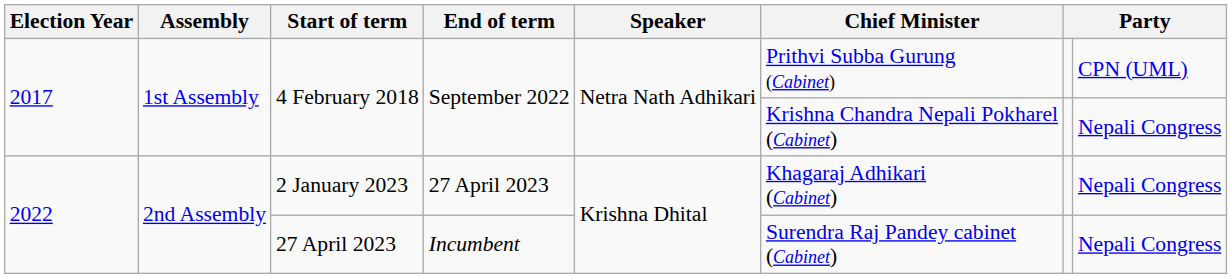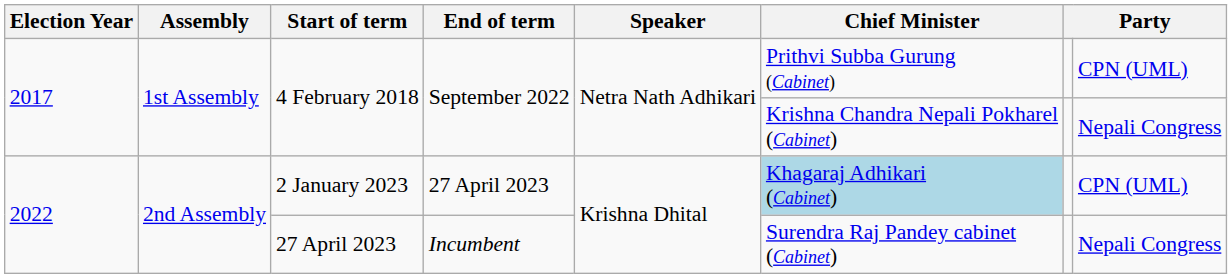2 January 2023 | Chief Minister: no background -> lightblue background
2 January 2023 | column 8: Nepali Congress -> CPN (UML)
